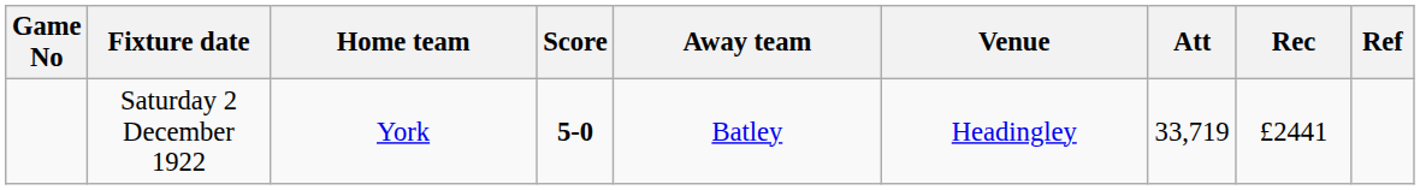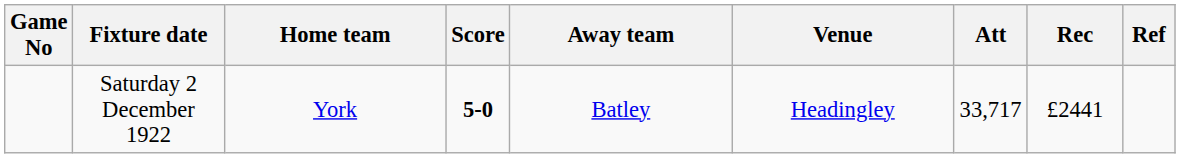Saturday 2 December 1922 | Att: 33,719 -> 33,717
